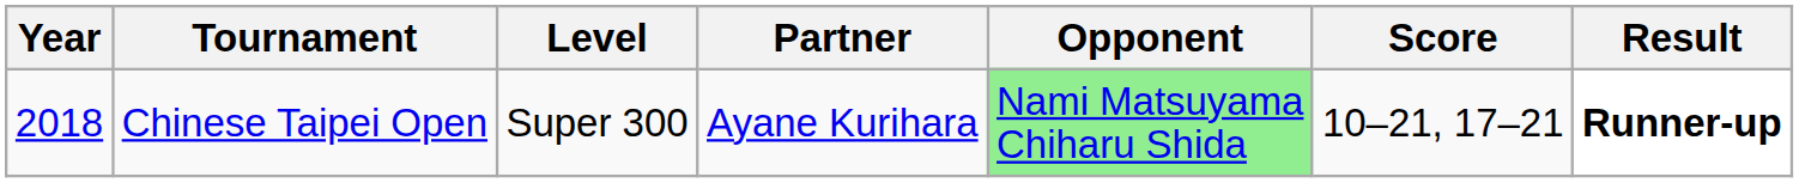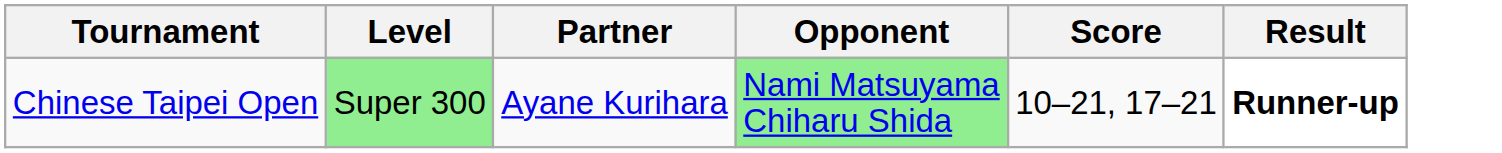- column: Year | 2018
Chinese Taipei Open | Level: no background -> lightgreen background
